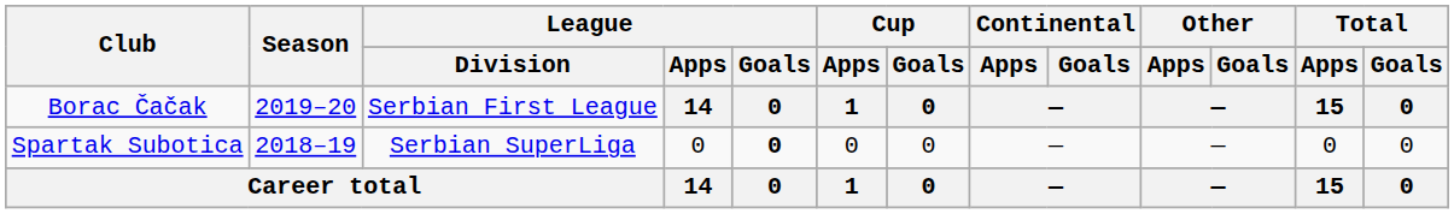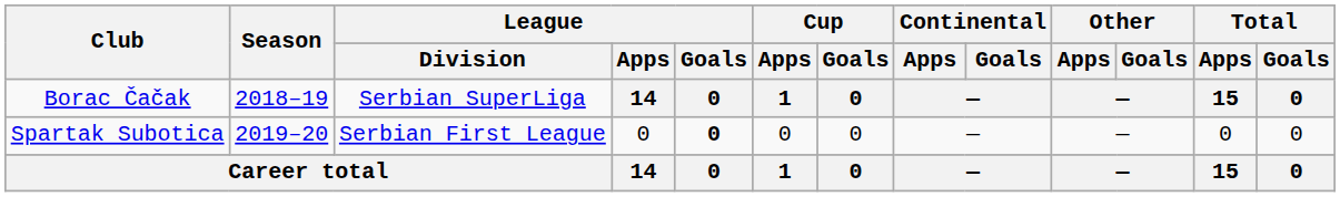Borac Čačak | Season: 2019–20 -> 2018–19
Borac Čačak | League / Division: Serbian First League -> Serbian SuperLiga
Spartak Subotica | Season: 2018–19 -> 2019–20
Spartak Subotica | League / Division: Serbian SuperLiga -> Serbian First League
